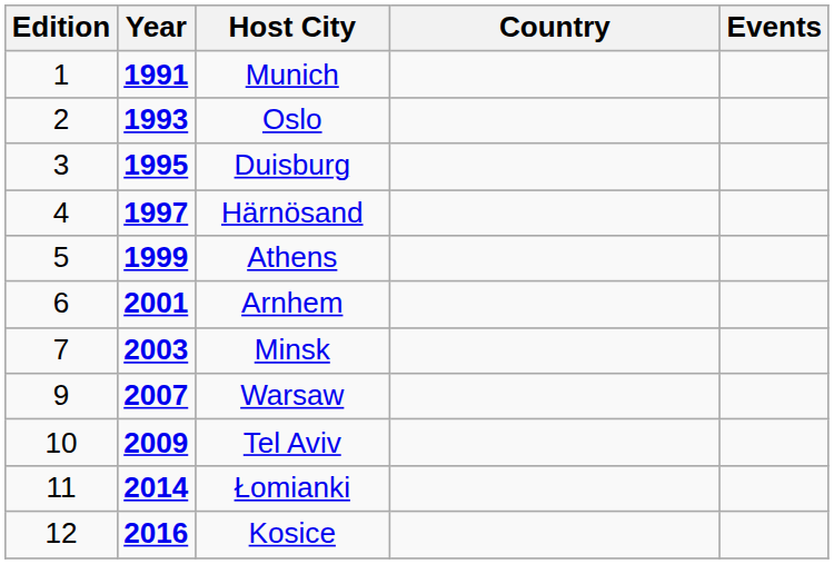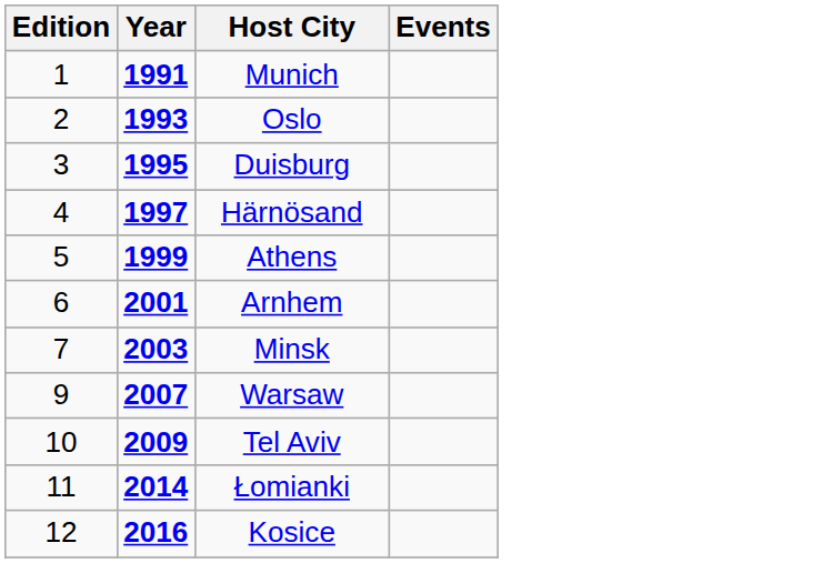- column: Country
